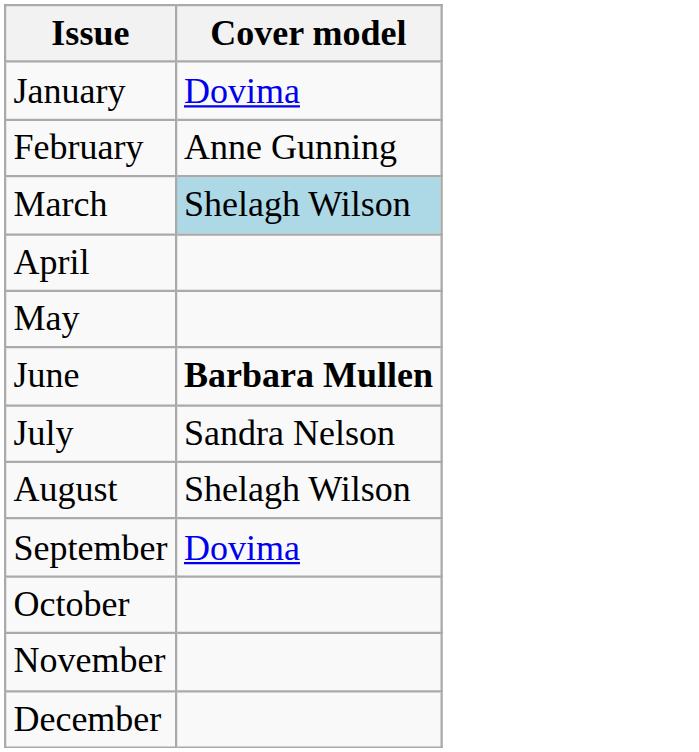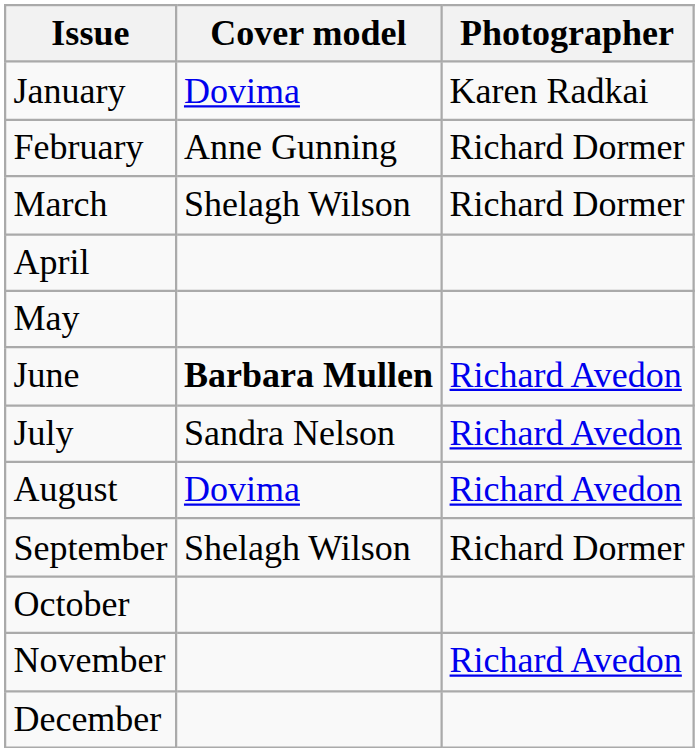+ column: Photographer | Karen Radkai | Richard Dormer | Richard Dormer | Richard Avedon | Richard Avedon | Richard Avedon | Richard Dormer | Richard Avedon
March | Cover model: lightblue background -> no background
August | Cover model: Shelagh Wilson -> Dovima
September | Cover model: Dovima -> Shelagh Wilson
